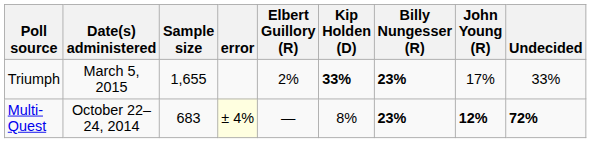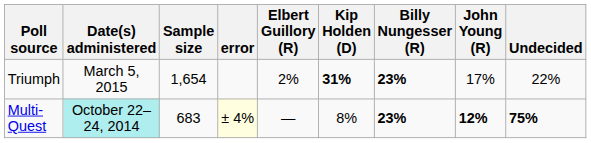Triumph | Sample size: 1,655 -> 1,654
Triumph | Kip Holden (D): 33% -> 31%
Triumph | Undecided: 33% -> 22%
Multi-Quest | Date(s) administered: no background -> paleturquoise background
Multi-Quest | Undecided: 72% -> 75%
